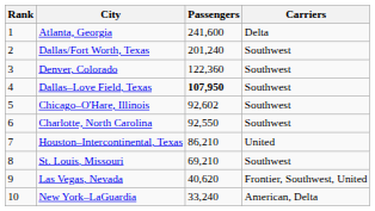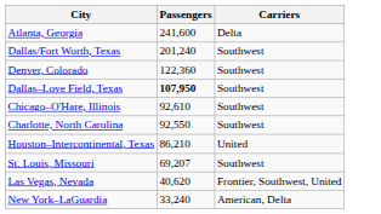- column: Rank | 1 | 2 | 3 | 4 | 5 | 6 | 7 | 8 | 9 | 10
Chicago–O'Hare, Illinois | Passengers: 92,602 -> 92,610
St. Louis, Missouri | Passengers: 69,210 -> 69,207
